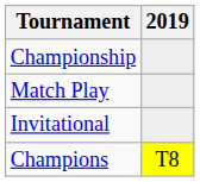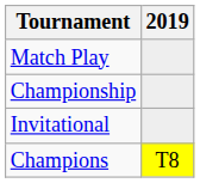rows swapped: Championship <-> Match Play
